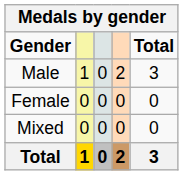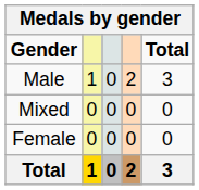rows swapped: Female <-> Mixed
